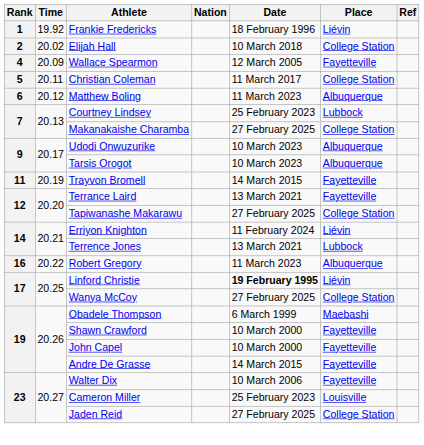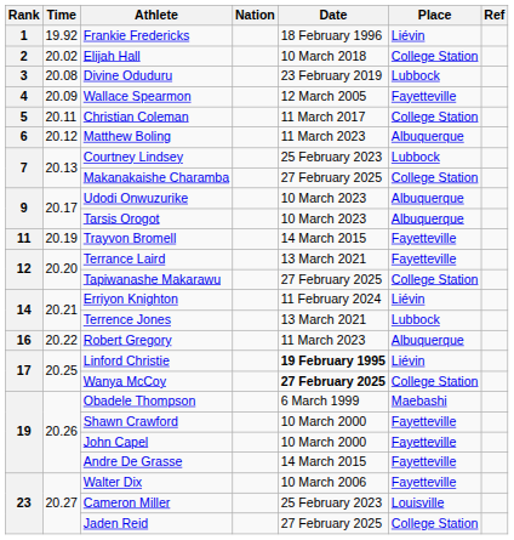+ row: 3 | 20.08 | Divine Oduduru | 23 February 2019 | Lubbock
Wanya McCoy | Date: normal -> bold
